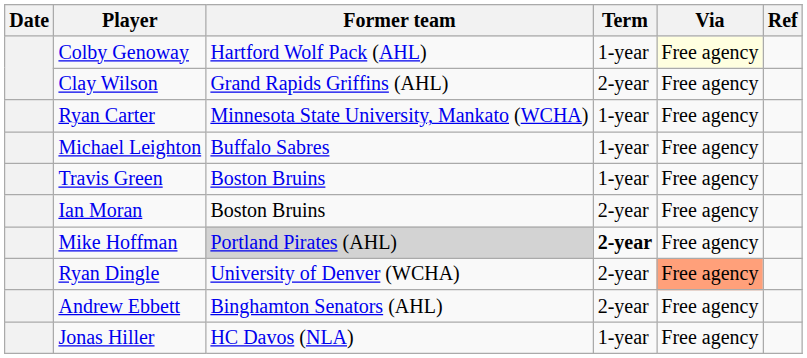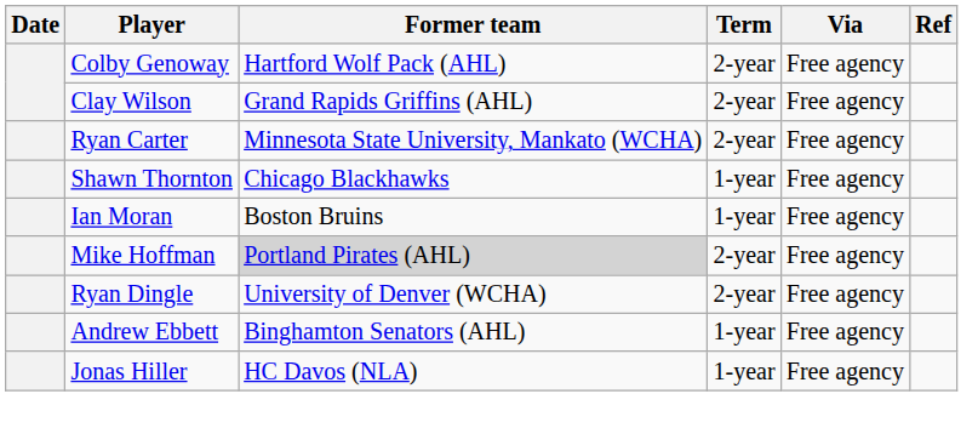Colby Genoway | Term: 1-year -> 2-year
Colby Genoway | Via: lightyellow background -> no background
Ryan Carter | Term: 1-year -> 2-year
- row: Michael Leighton | Buffalo Sabres | 1-year | Free agency
+ row: Shawn Thornton | Chicago Blackhawks | 1-year | Free agency
- row: Travis Green | Boston Bruins | 1-year | Free agency
Ian Moran | Term: 2-year -> 1-year
Mike Hoffman | Term: bold -> normal
Ryan Dingle | Via: lightsalmon background -> no background
Andrew Ebbett | Term: 2-year -> 1-year
